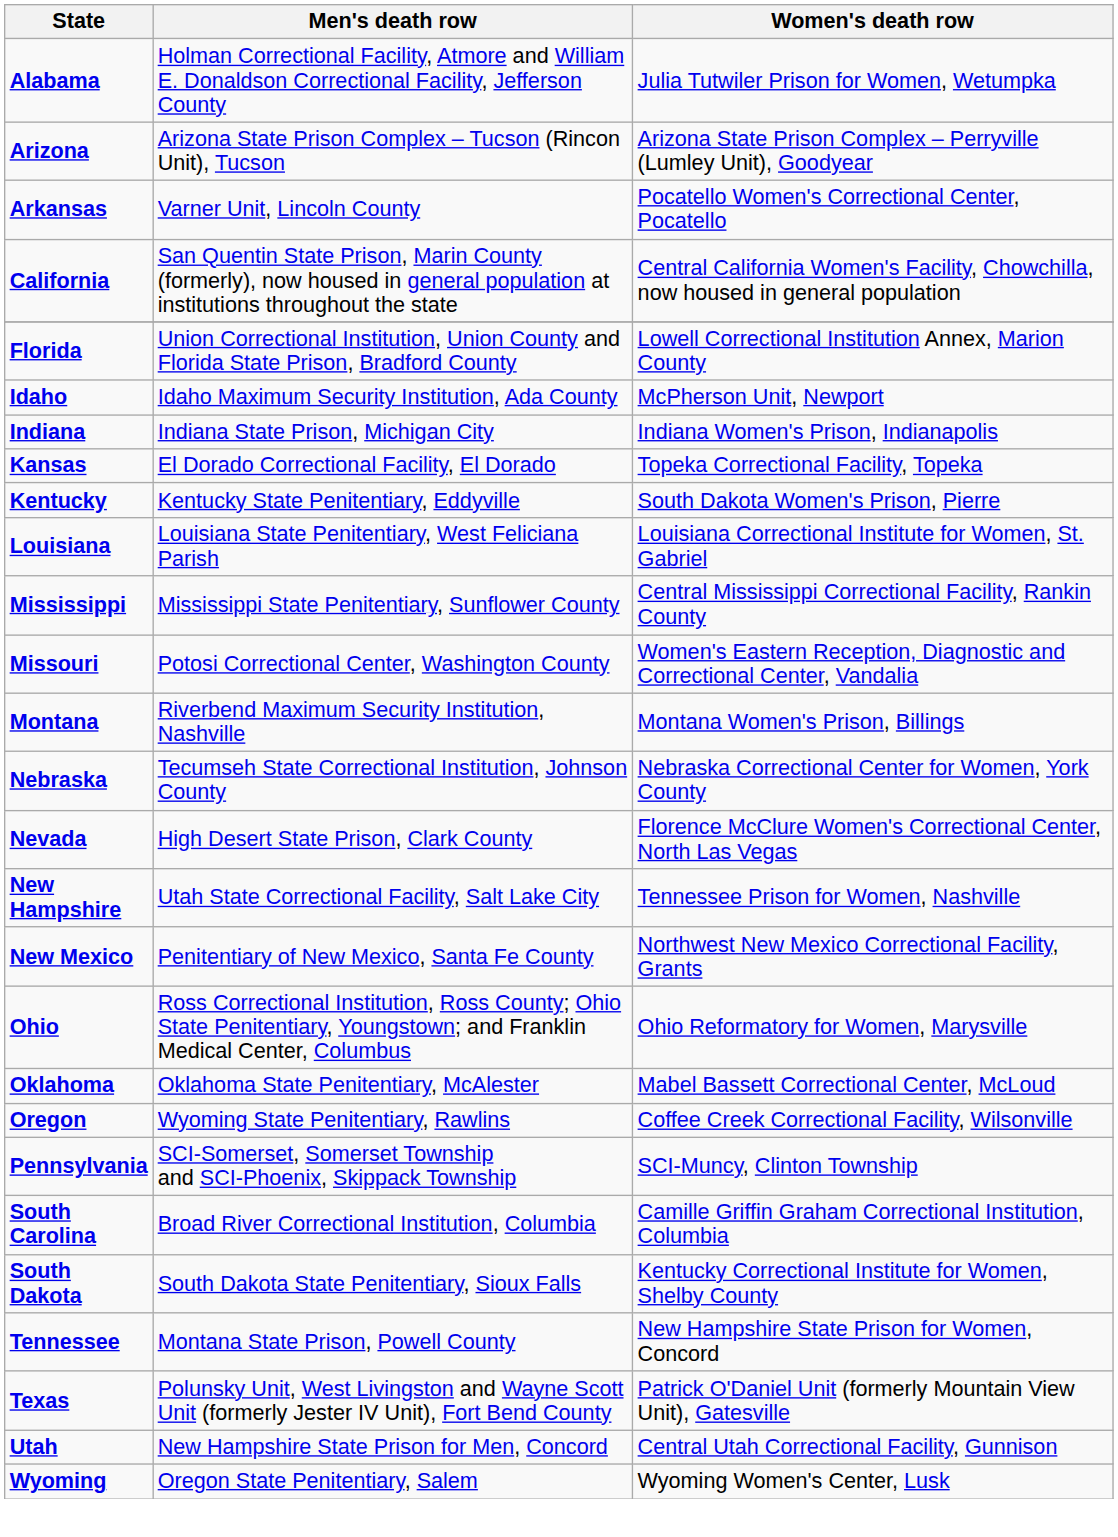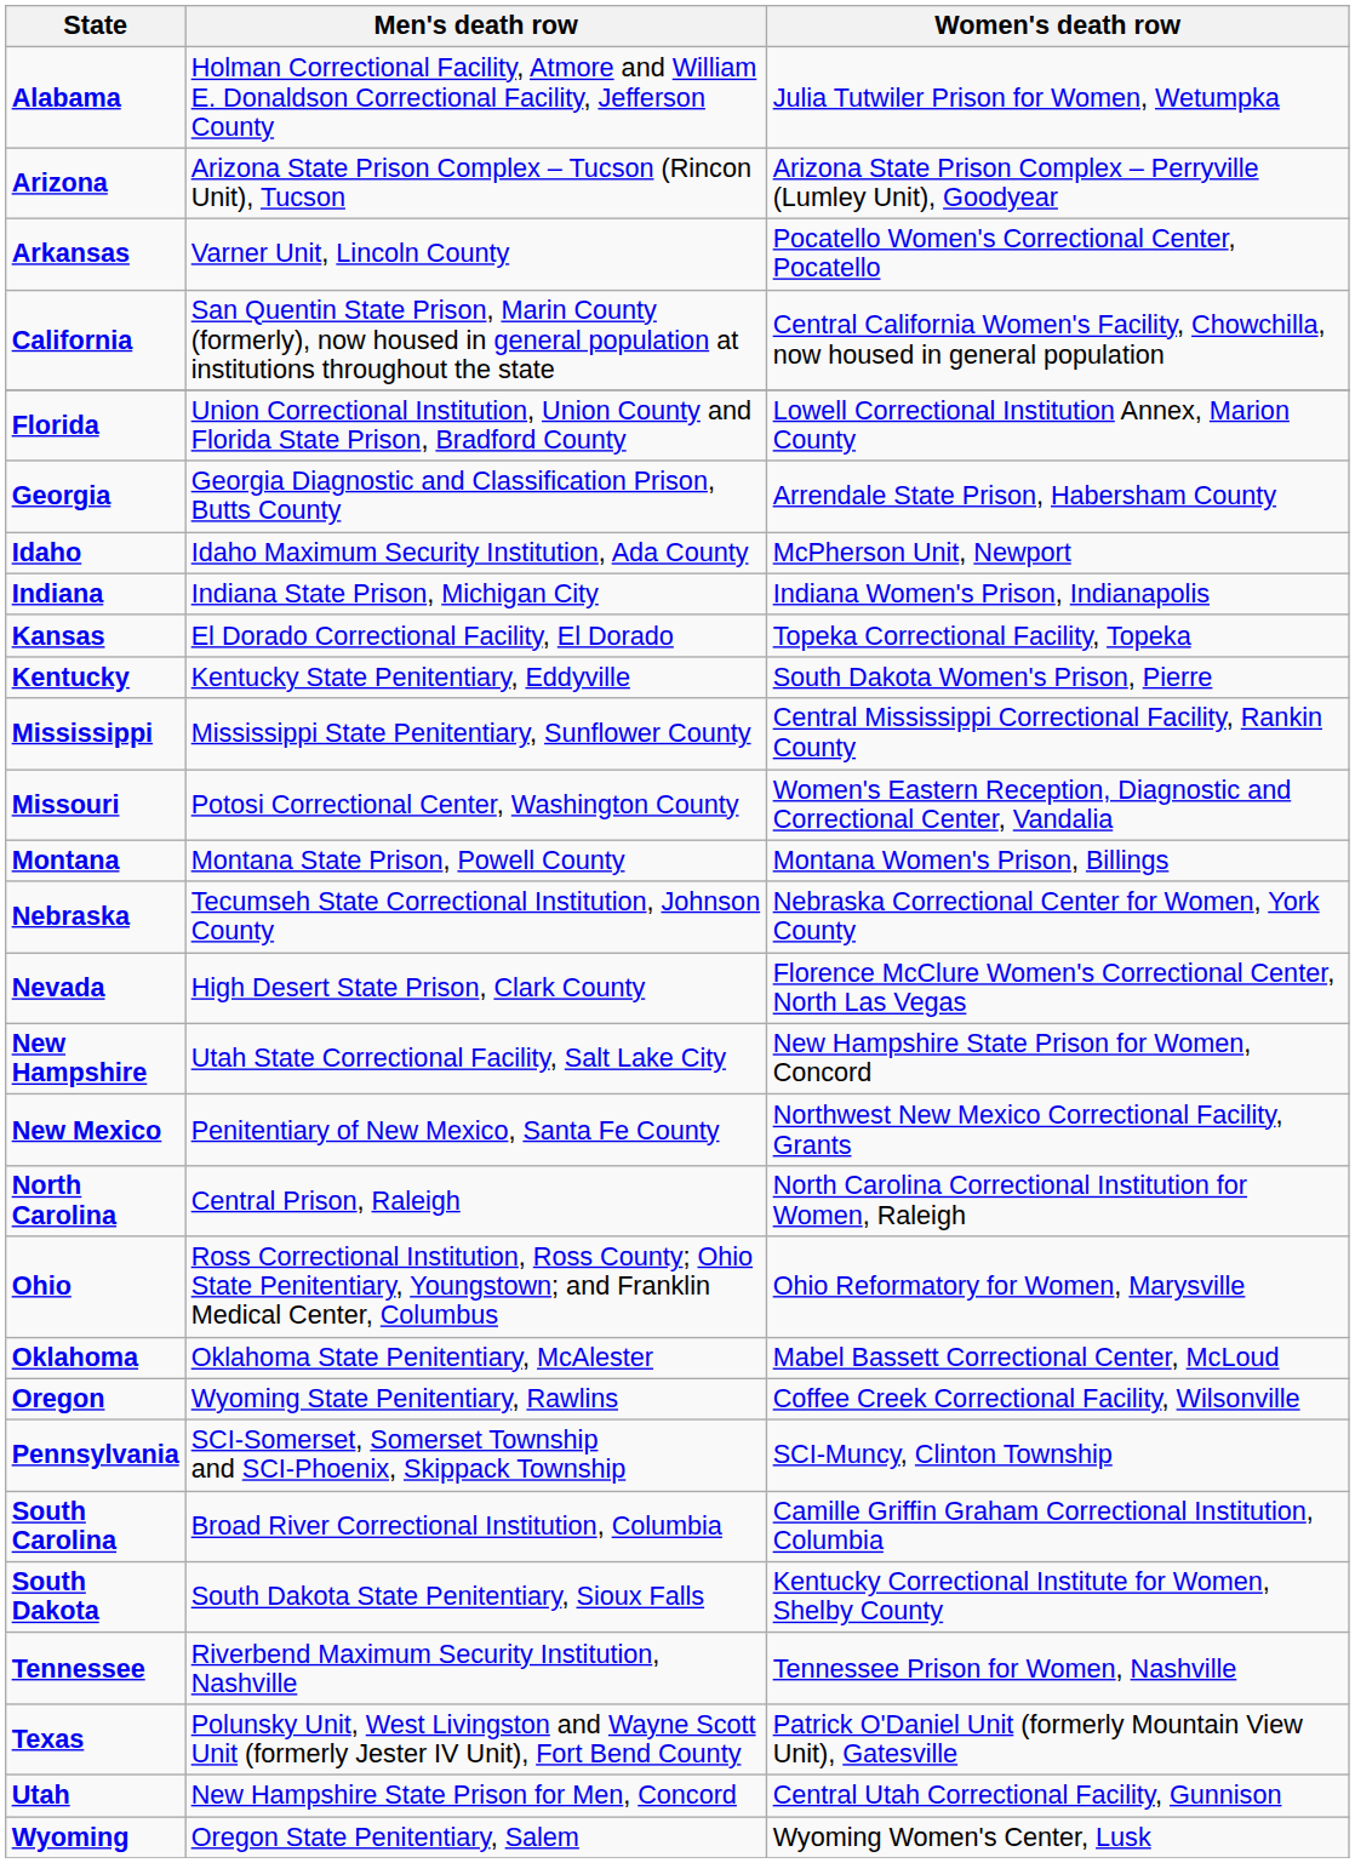+ row: Georgia | Georgia Diagnostic and Classification Prison, Butts County | Arrendale State Prison, Habersham County
- row: Louisiana | Louisiana State Penitentiary, West Feliciana Parish | Louisiana Correctional Institute for Women, St. Gabriel
Montana | Men's death row: Riverbend Maximum Security Institution, Nashville -> Montana State Prison, Powell County
New Hampshire | Women's death row: Tennessee Prison for Women, Nashville -> New Hampshire State Prison for Women, Concord
+ row: North Carolina | Central Prison, Raleigh | North Carolina Correctional Institution for Women, Raleigh
Tennessee | Men's death row: Montana State Prison, Powell County -> Riverbend Maximum Security Institution, Nashville
Tennessee | Women's death row: New Hampshire State Prison for Women, Concord -> Tennessee Prison for Women, Nashville
